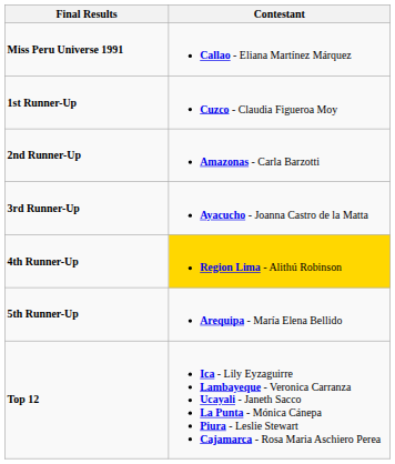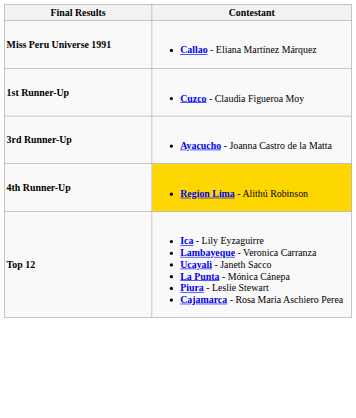- row: 2nd Runner-Up | Amazonas - Carla Barzotti
- row: 5th Runner-Up | Arequipa - María Elena Bellido
